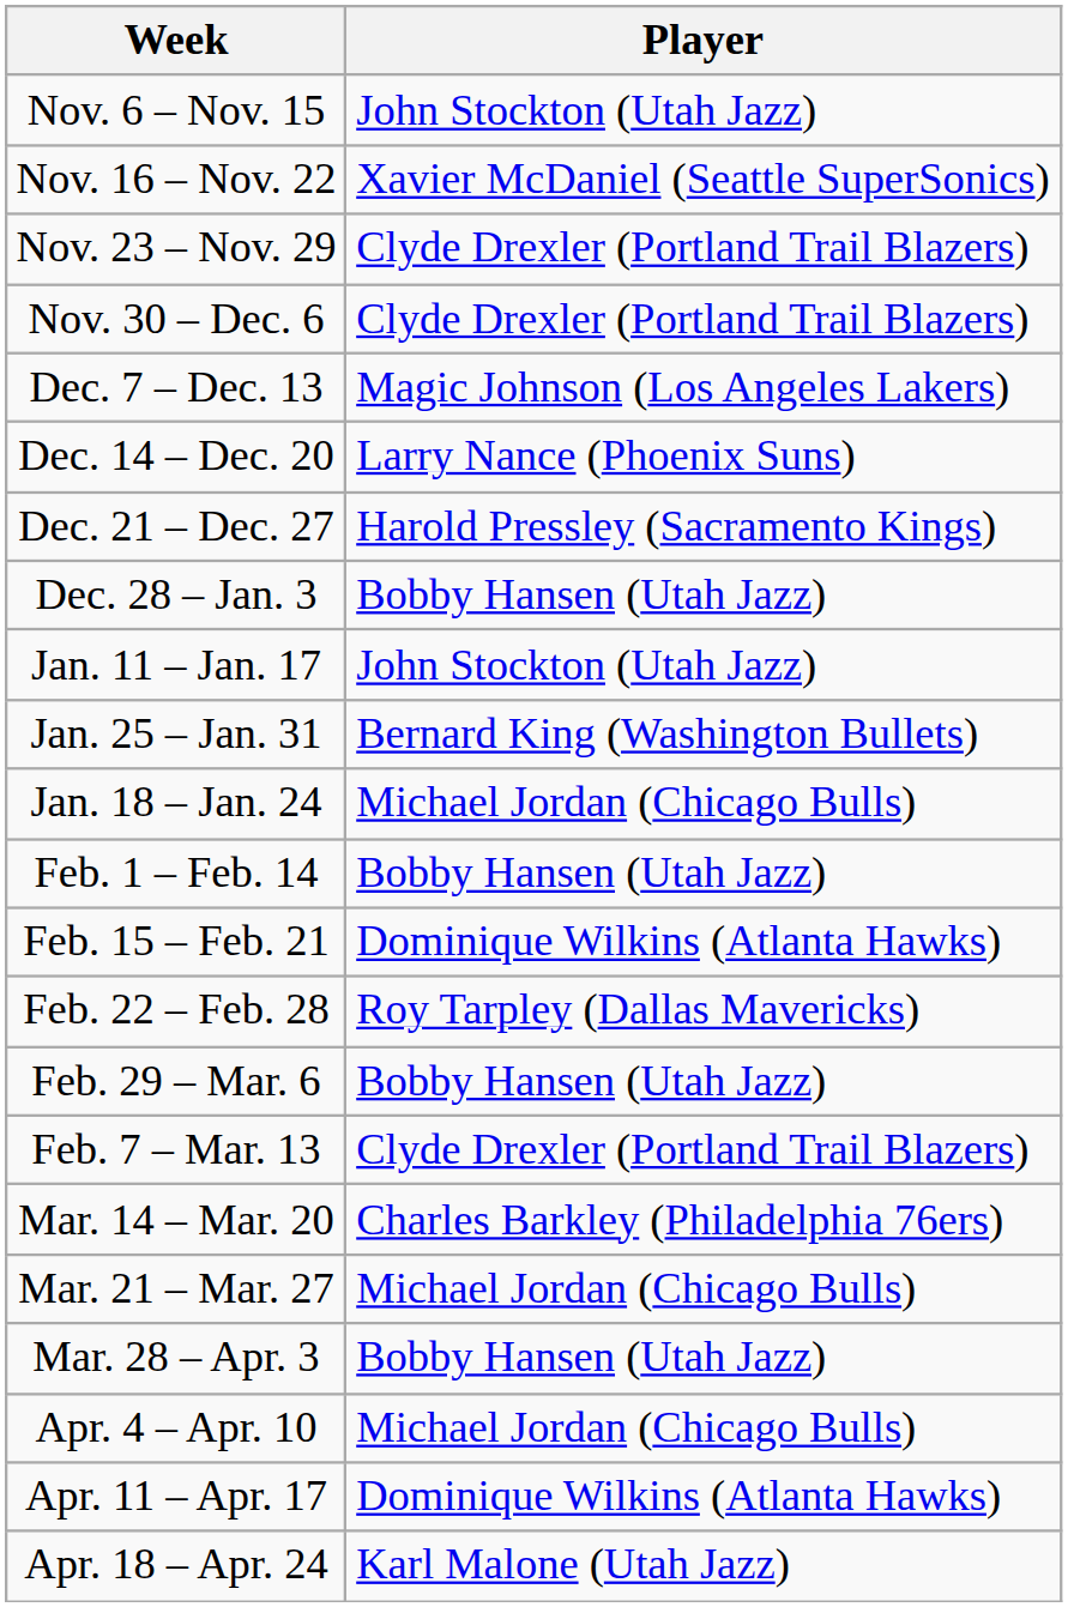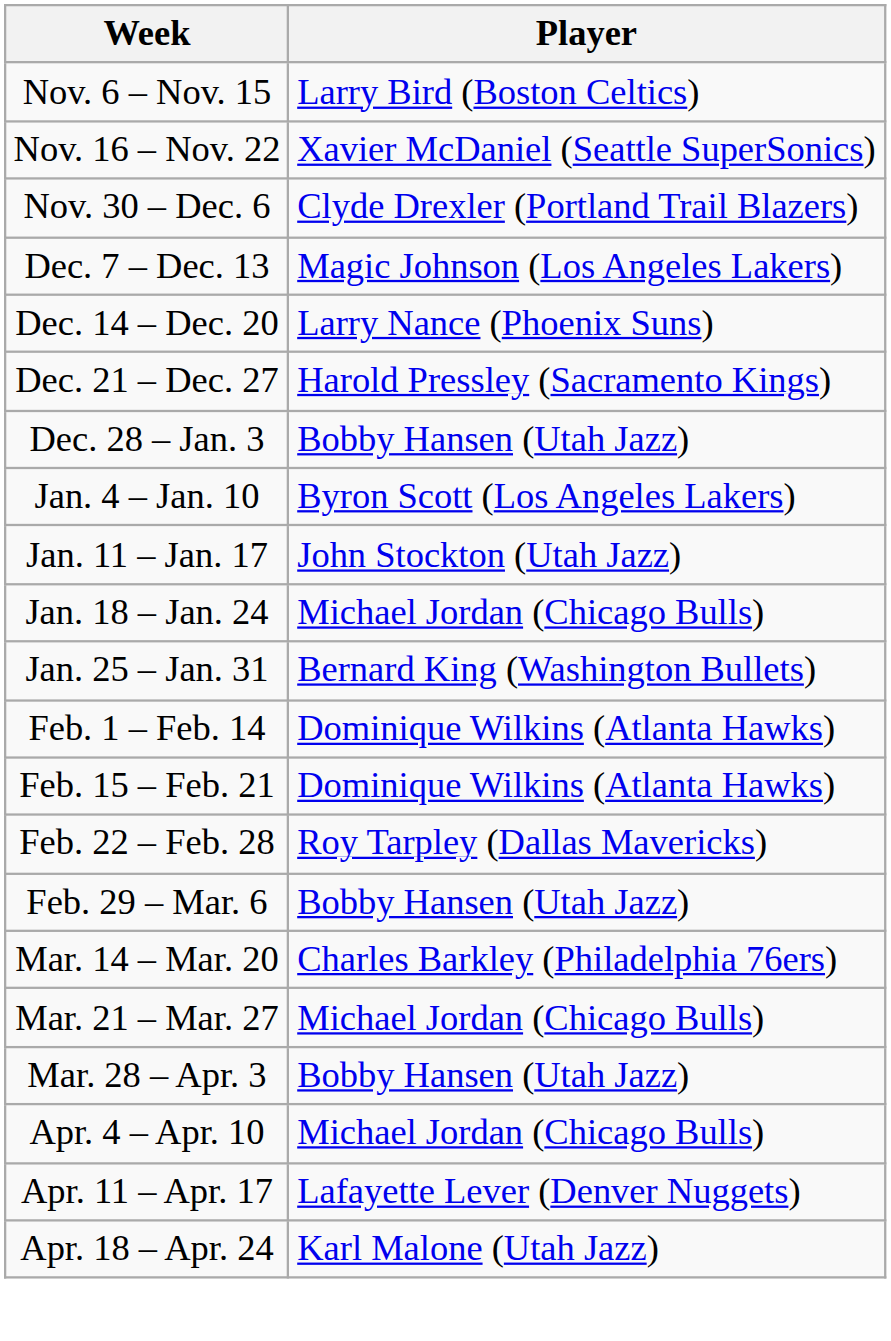Nov. 6 – Nov. 15 | Player: John Stockton (Utah Jazz) -> Larry Bird (Boston Celtics)
- row: Nov. 23 – Nov. 29 | Clyde Drexler (Portland Trail Blazers)
+ row: Jan. 4 – Jan. 10 | Byron Scott (Los Angeles Lakers)
rows swapped: Jan. 18 – Jan. 24 <-> Jan. 25 – Jan. 31
Feb. 1 – Feb. 14 | Player: Bobby Hansen (Utah Jazz) -> Dominique Wilkins (Atlanta Hawks)
- row: Feb. 7 – Mar. 13 | Clyde Drexler (Portland Trail Blazers)
Apr. 11 – Apr. 17 | Player: Dominique Wilkins (Atlanta Hawks) -> Lafayette Lever (Denver Nuggets)
